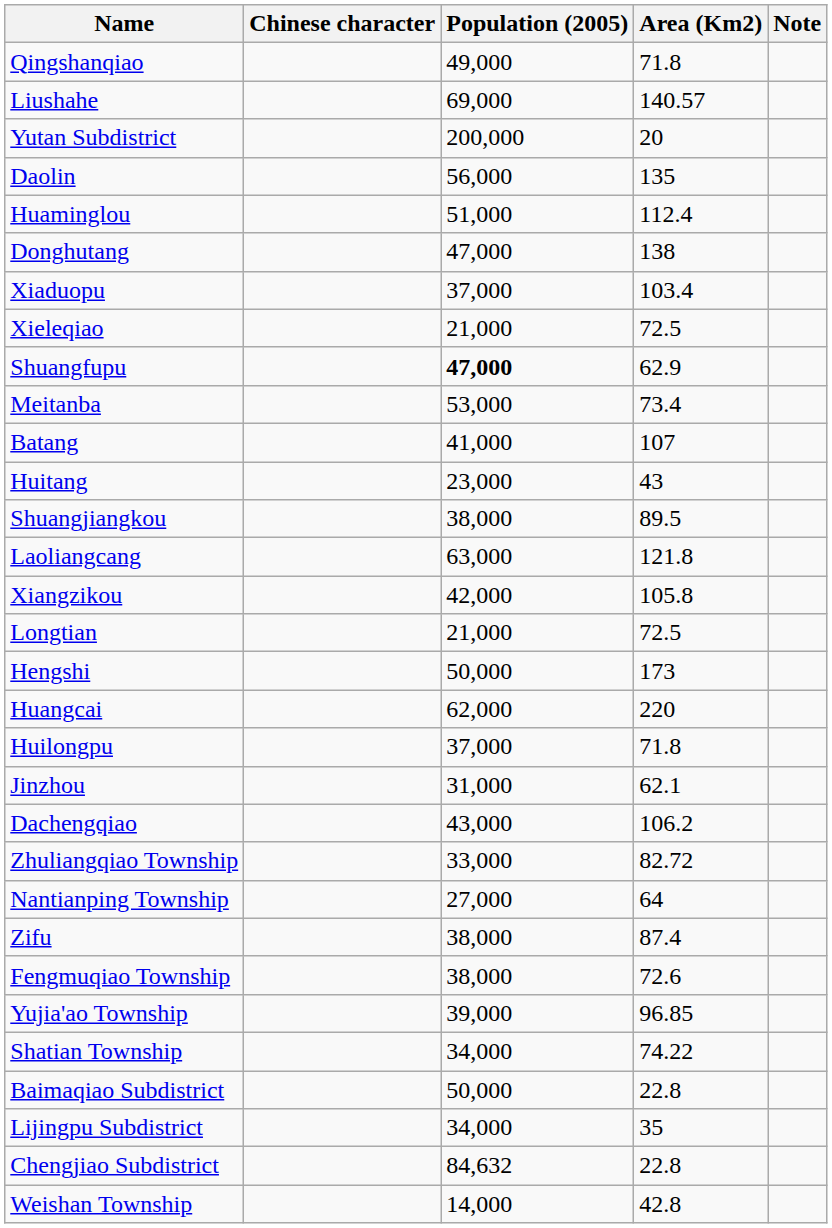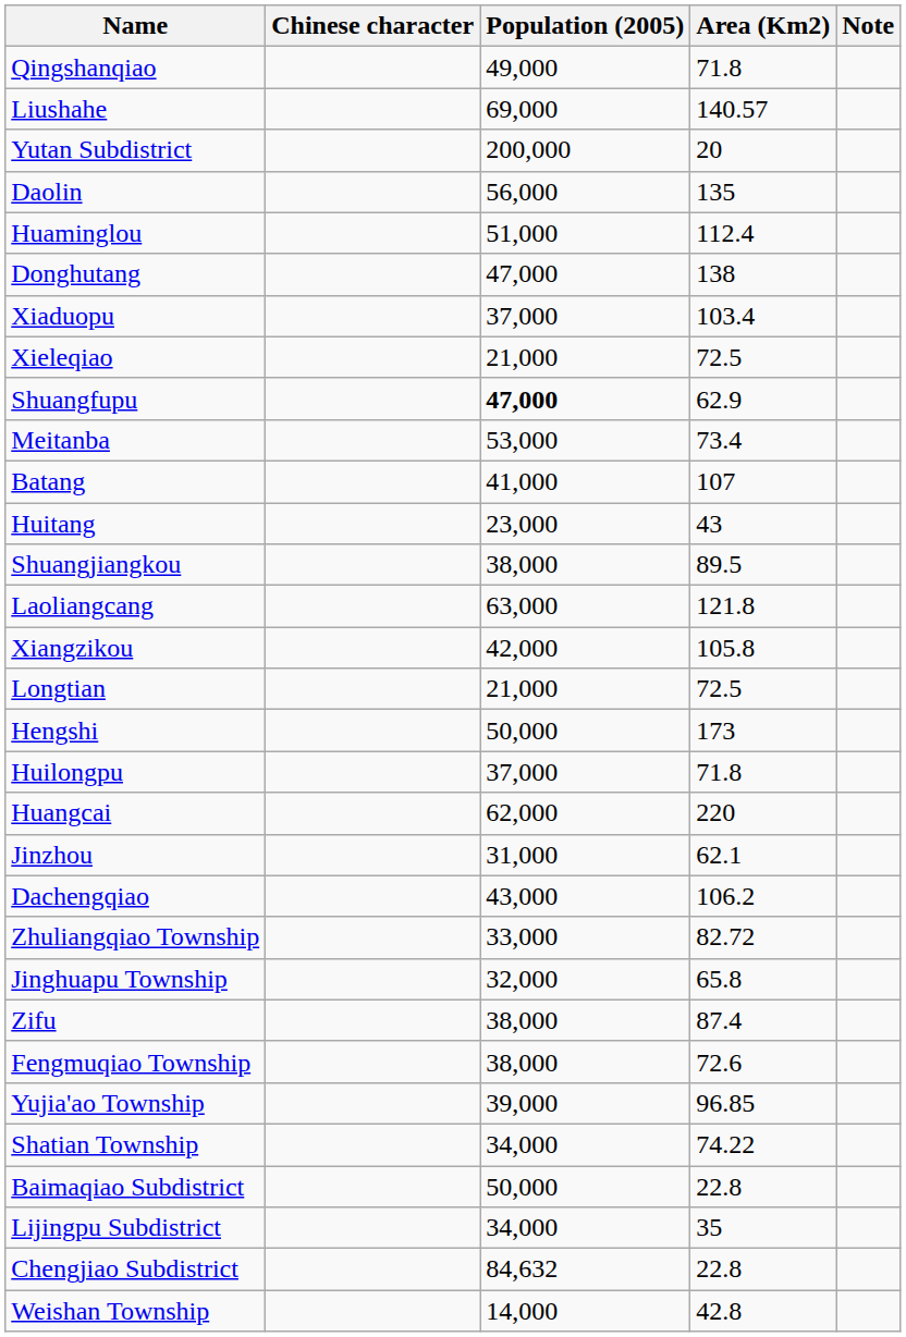rows swapped: Huilongpu <-> Huangcai
+ row: Jinghuapu Township | 32,000 | 65.8
- row: Nantianping Township | 27,000 | 64
